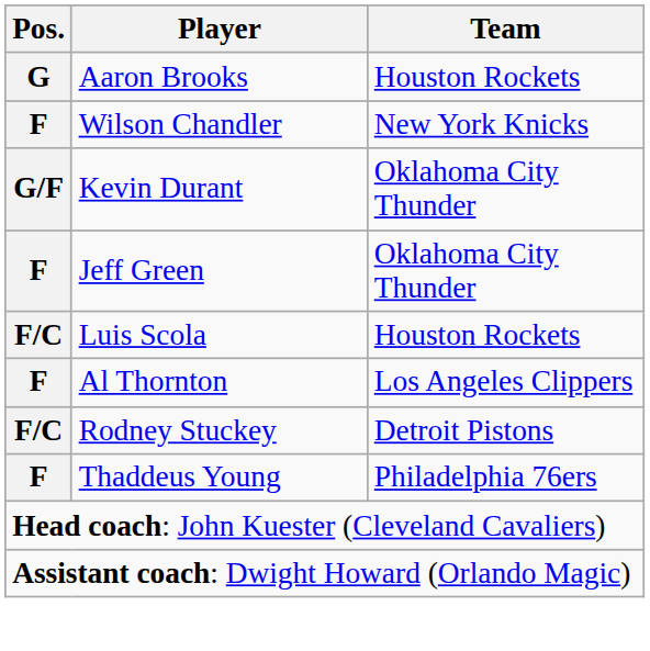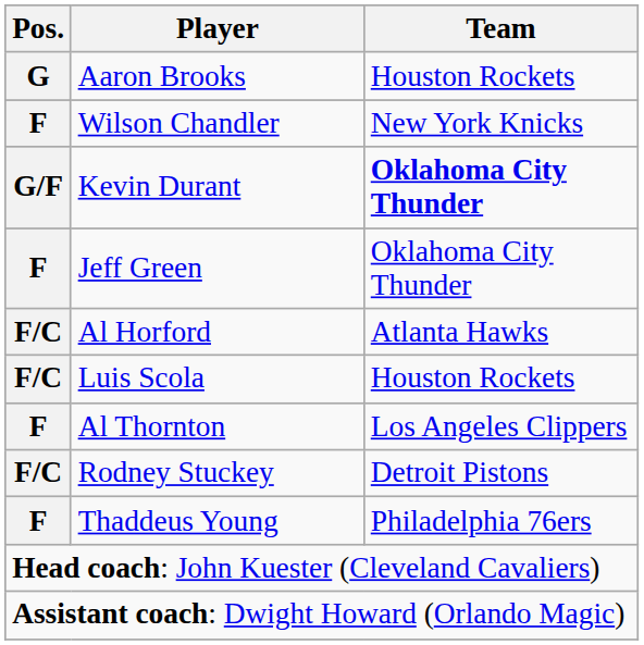Kevin Durant | Team: normal -> bold
+ row: F/C | Al Horford | Atlanta Hawks
